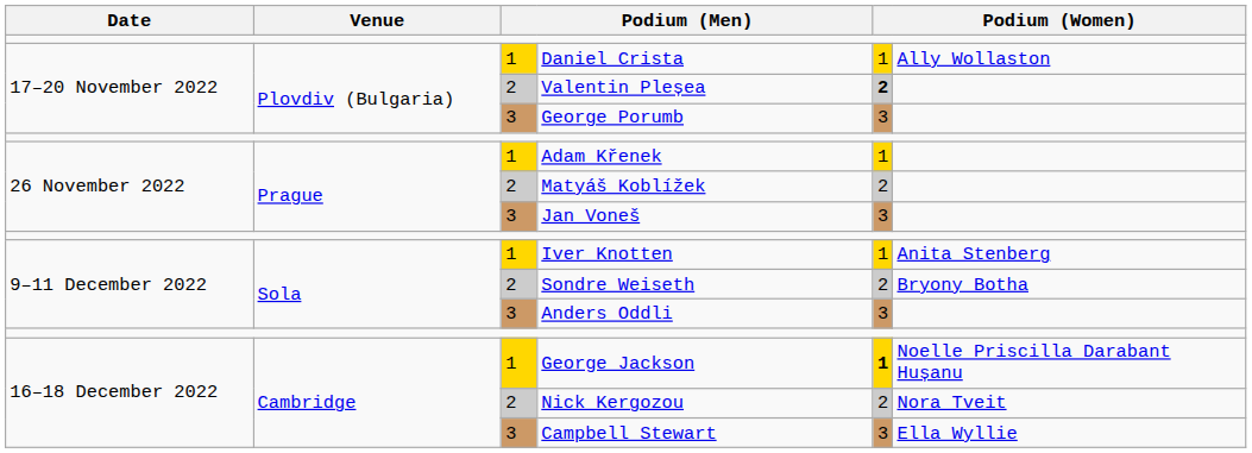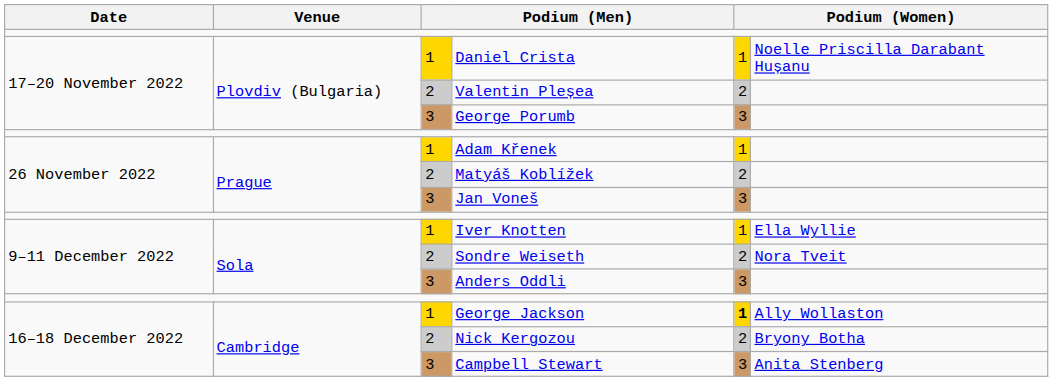Daniel Crista | column 6: Ally Wollaston -> Noelle Priscilla Darabant Hușanu
Valentin Pleșea | column 5: bold -> normal
Iver Knotten | column 6: Anita Stenberg -> Ella Wyllie
Sondre Weiseth | column 6: Bryony Botha -> Nora Tveit
George Jackson | column 6: Noelle Priscilla Darabant Hușanu -> Ally Wollaston
Nick Kergozou | column 6: Nora Tveit -> Bryony Botha
Campbell Stewart | column 6: Ella Wyllie -> Anita Stenberg
